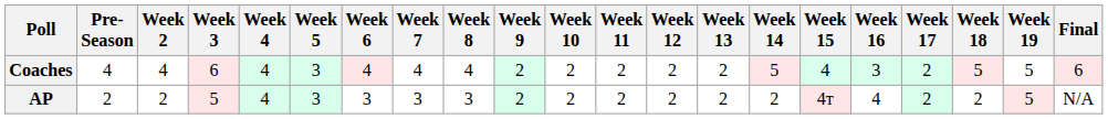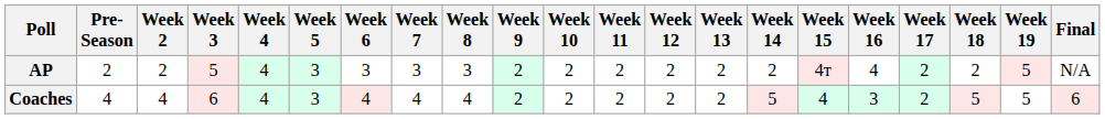rows swapped: AP <-> Coaches
